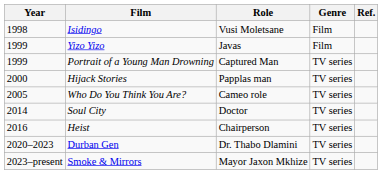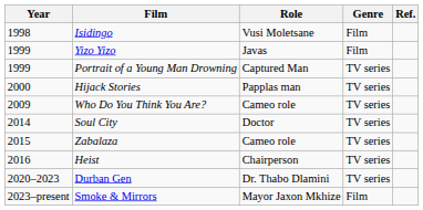Who Do You Think You Are? | Year: 2005 -> 2009
+ row: 2015 | Zabalaza | Cameo role | TV series
Smoke & Mirrors | Genre: TV series -> Film
